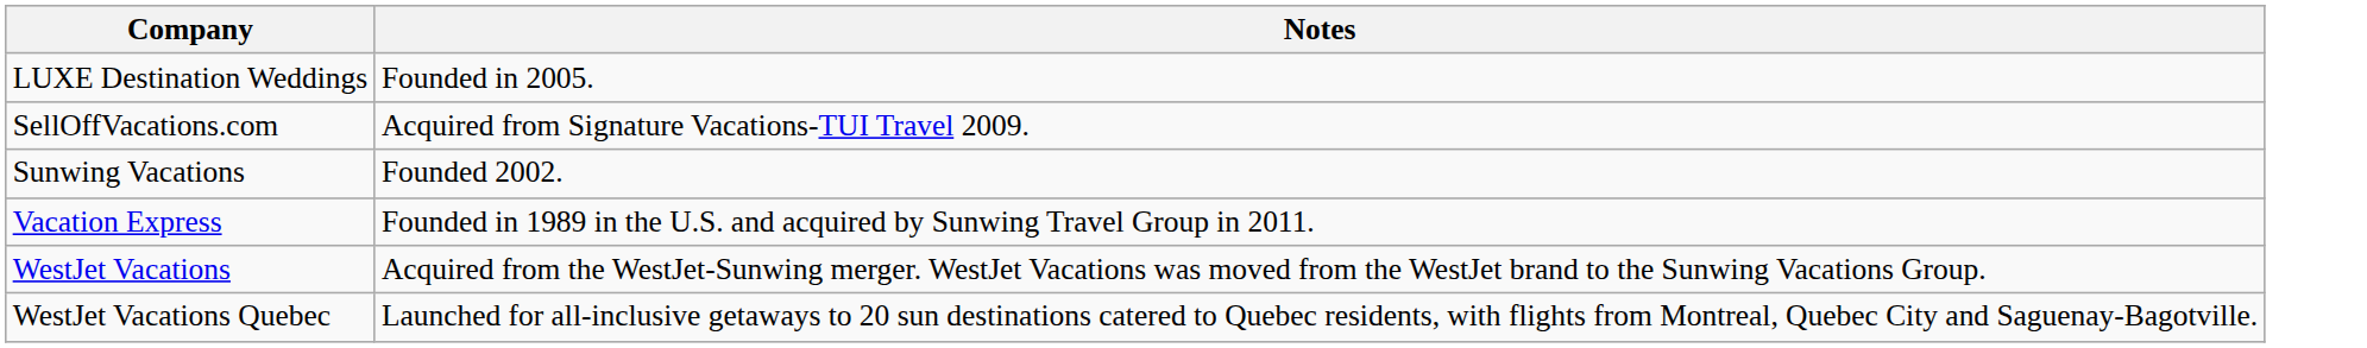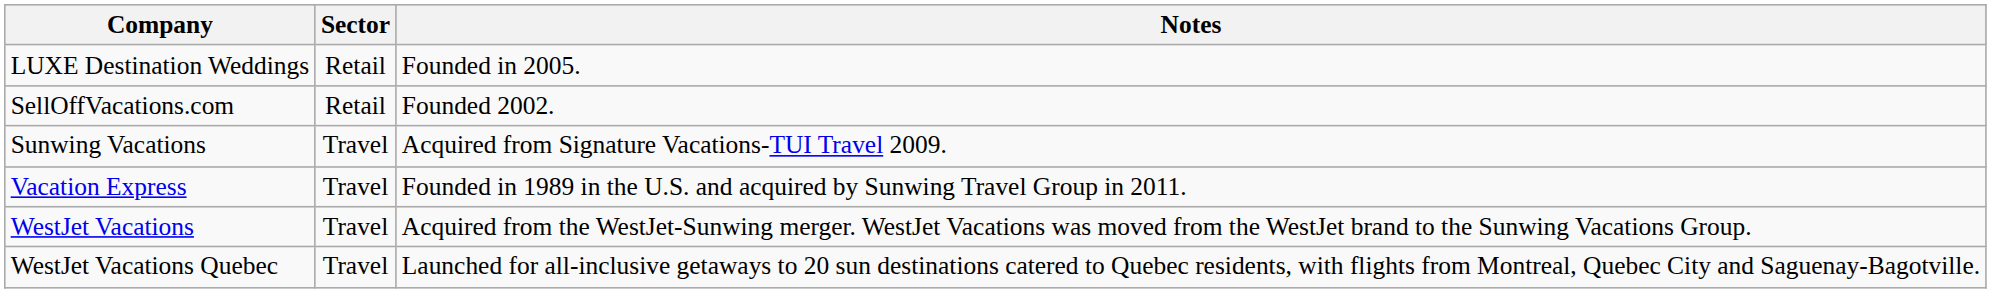+ column: Sector | Retail | Retail | Travel | Travel | Travel | Travel
SellOffVacations.com | Notes: Acquired from Signature Vacations-TUI Travel 2009. -> Founded 2002.
Sunwing Vacations | Notes: Founded 2002. -> Acquired from Signature Vacations-TUI Travel 2009.
